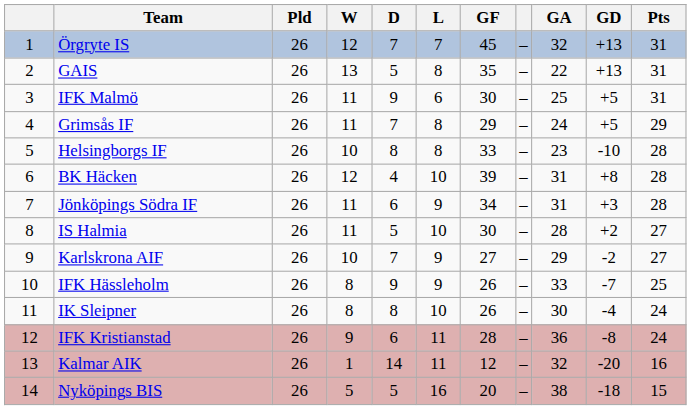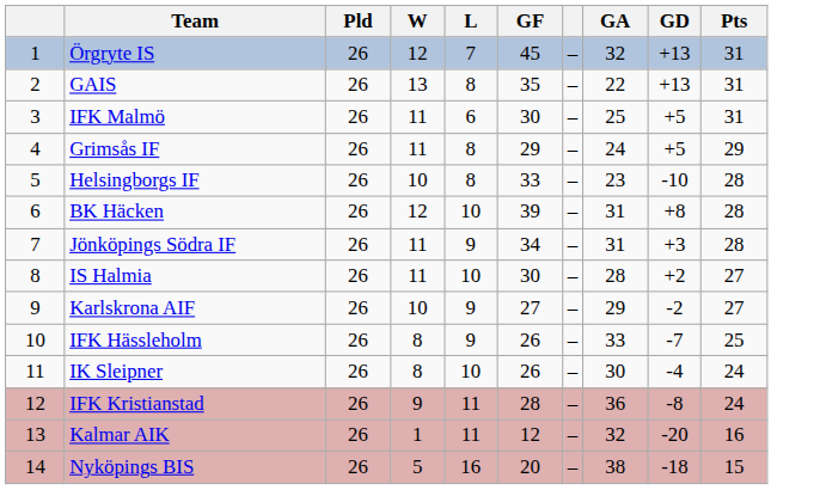- column: D | 7 | 5 | 9 | 7 | 8 | 4 | 6 | 5 | 7 | 9 | 8 | 6 | 14 | 5
